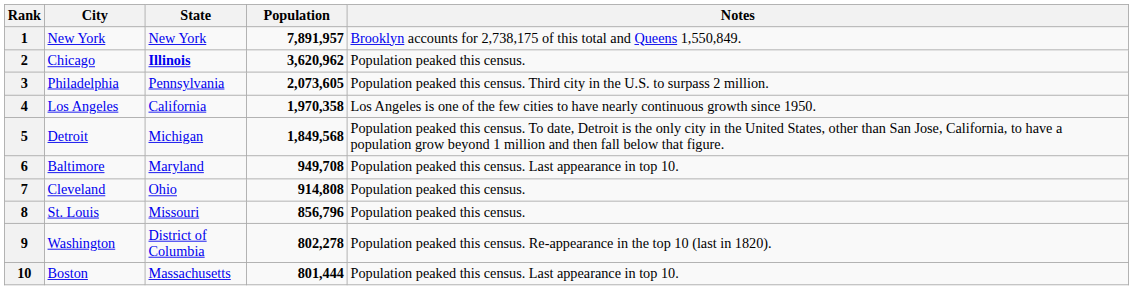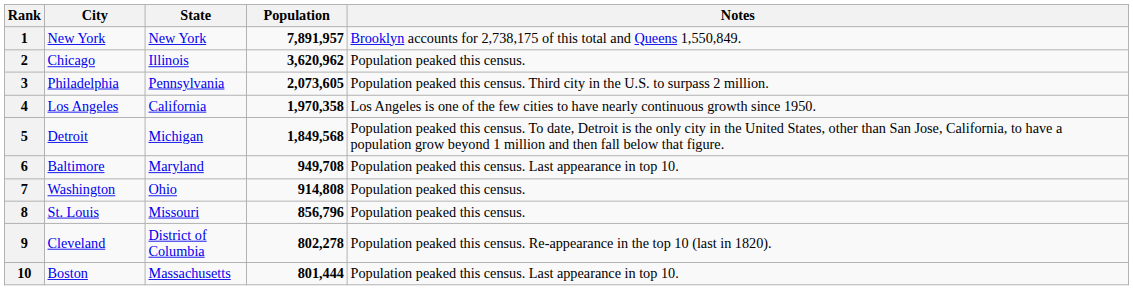2 | State: bold -> normal
7 | City: Cleveland -> Washington
9 | City: Washington -> Cleveland
